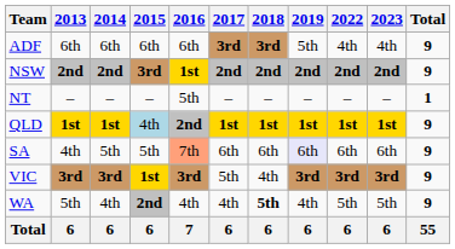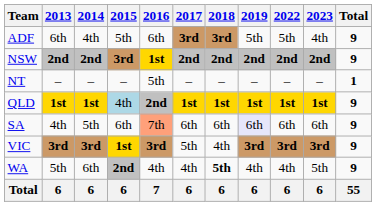ADF | 2014: 6th -> 4th
ADF | 2015: 6th -> 5th
ADF | 2022: 4th -> 5th
SA | 2015: 5th -> 6th
WA | 2014: 4th -> 6th
WA | 2022: 5th -> 4th
